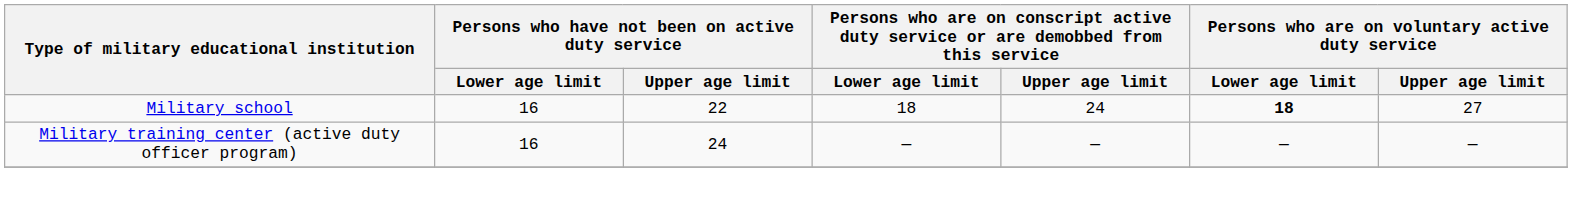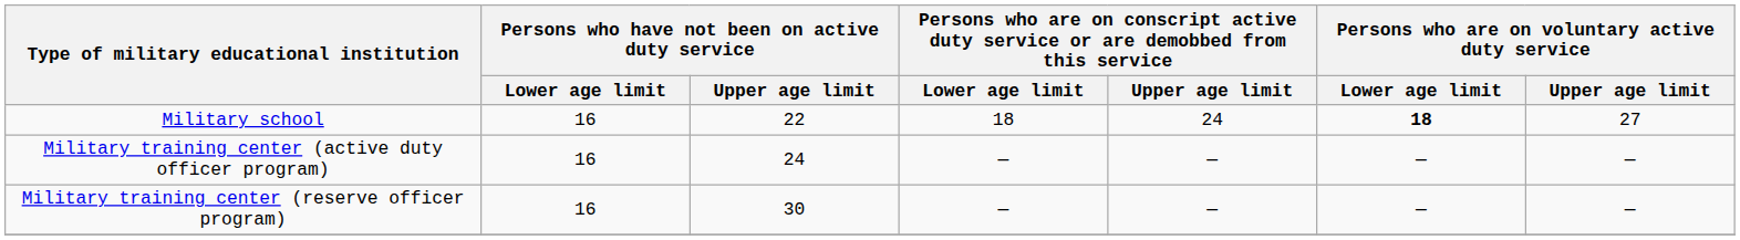+ row: Military training center (reserve officer program) | 16 | 30 | — | — | — | —
